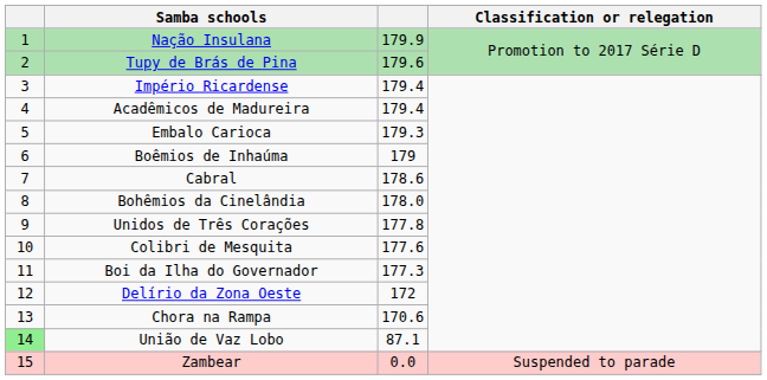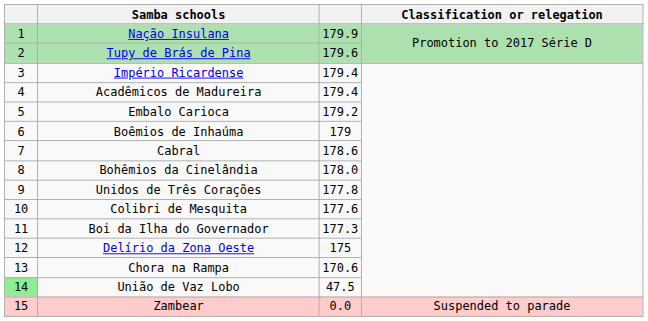Embalo Carioca | column 3: 179.3 -> 179.2
Delírio da Zona Oeste | column 3: 172 -> 175
União de Vaz Lobo | column 3: 87.1 -> 47.5
